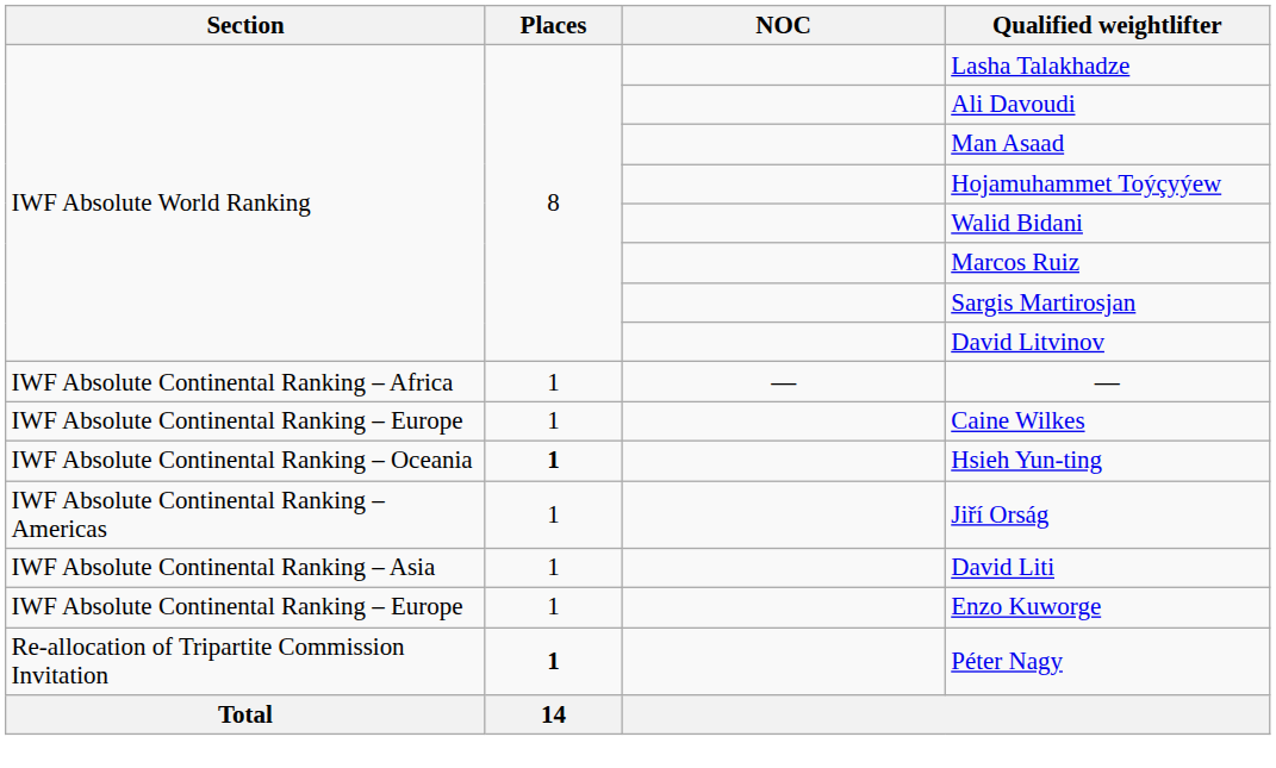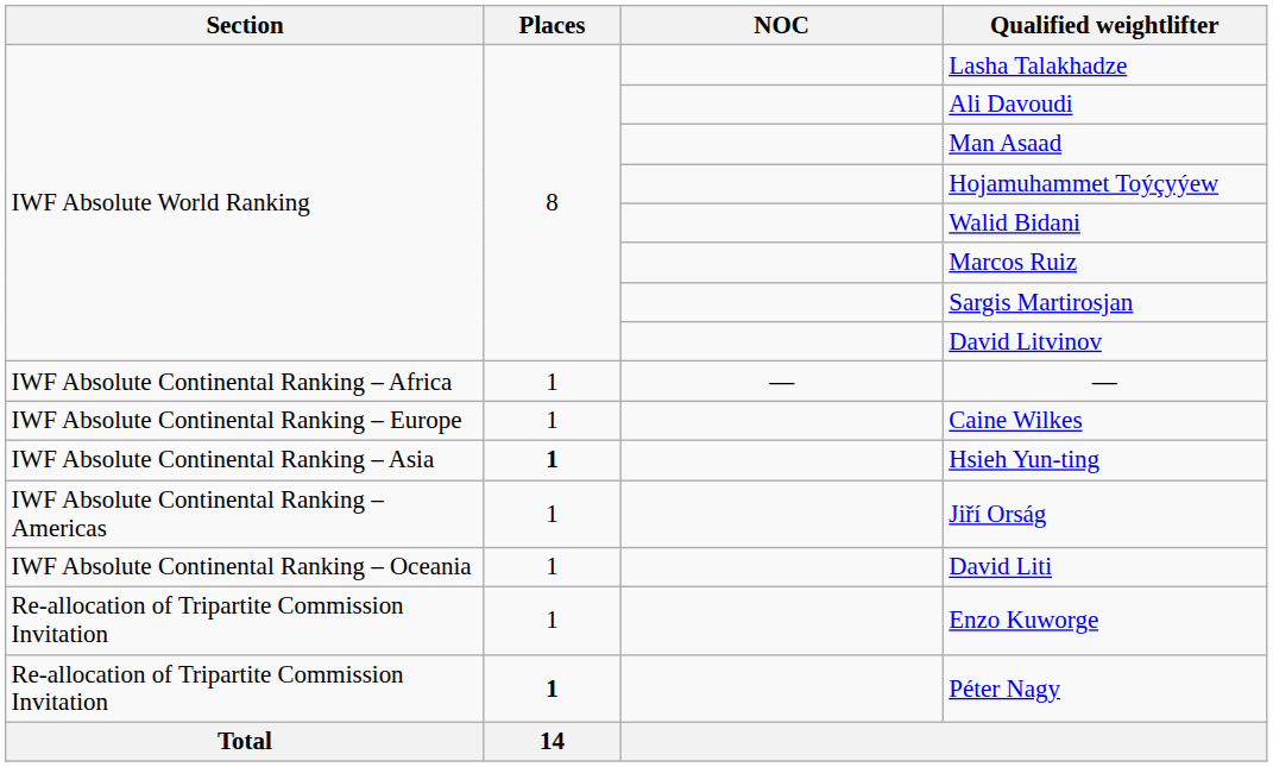Hsieh Yun-ting | Section: IWF Absolute Continental Ranking – Oceania -> IWF Absolute Continental Ranking – Asia
David Liti | Section: IWF Absolute Continental Ranking – Asia -> IWF Absolute Continental Ranking – Oceania
Enzo Kuworge | Section: IWF Absolute Continental Ranking – Europe -> Re-allocation of Tripartite Commission Invitation
